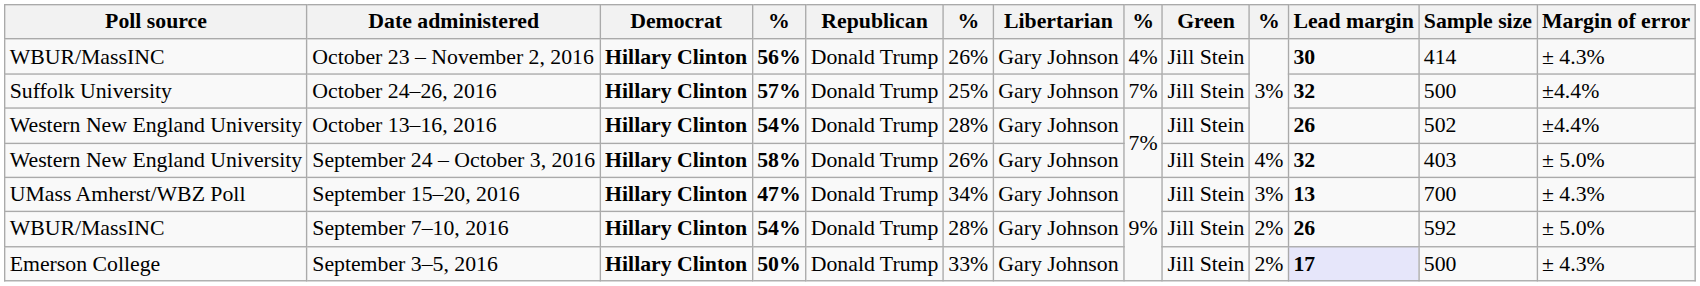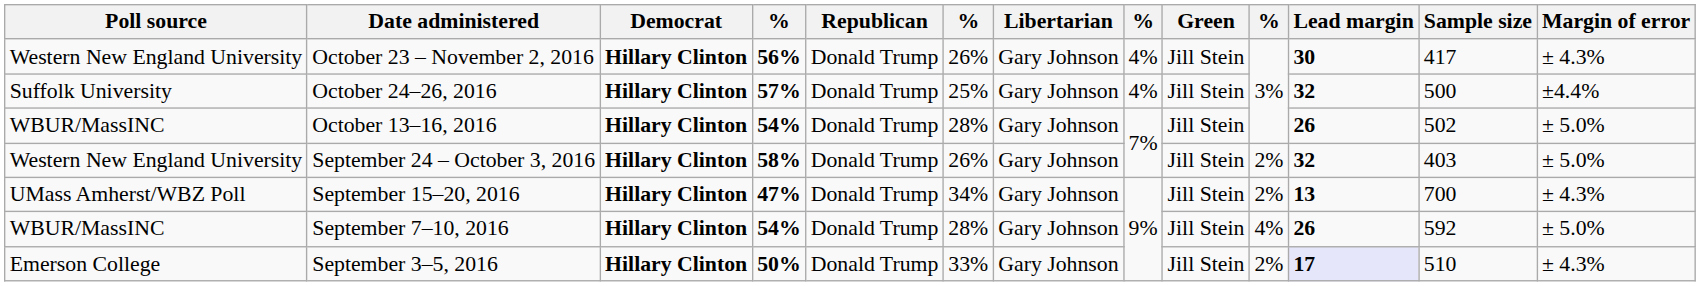October 23 – November 2, 2016 | Poll source: WBUR/MassINC -> Western New England University
October 23 – November 2, 2016 | Sample size: 414 -> 417
October 24–26, 2016 | column 8: 7% -> 4%
October 13–16, 2016 | Poll source: Western New England University -> WBUR/MassINC
October 13–16, 2016 | Margin of error: ±4.4% -> ± 5.0%
September 24 – October 3, 2016 | column 10: 4% -> 2%
September 15–20, 2016 | column 10: 3% -> 2%
September 7–10, 2016 | column 10: 2% -> 4%
September 3–5, 2016 | Sample size: 500 -> 510
